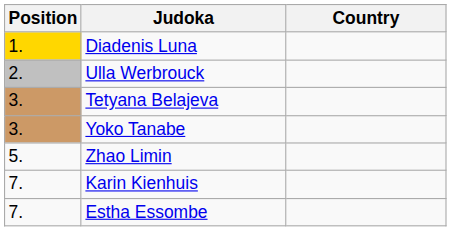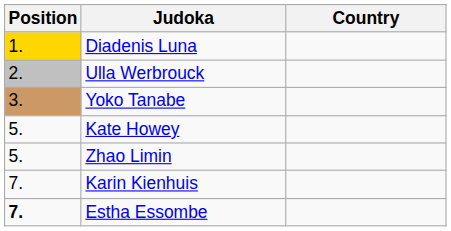- row: 3. | Tetyana Belajeva
+ row: 5. | Kate Howey
Estha Essombe | Position: normal -> bold
